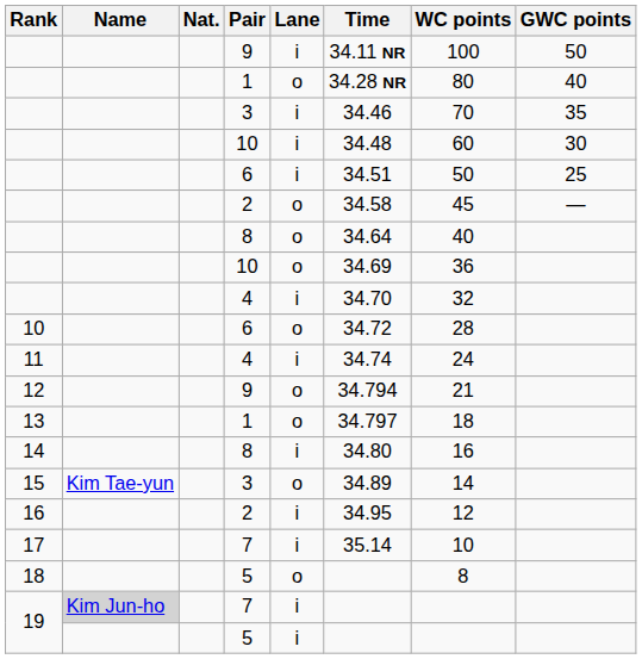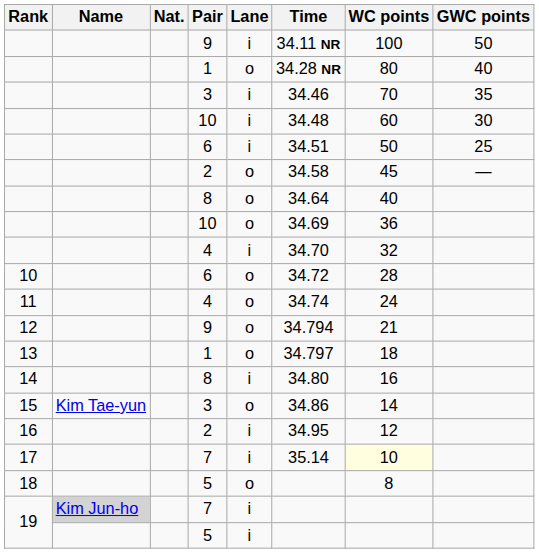11 | Lane: i -> o
15 | Time: 34.89 -> 34.86
17 | WC points: no background -> lightyellow background
